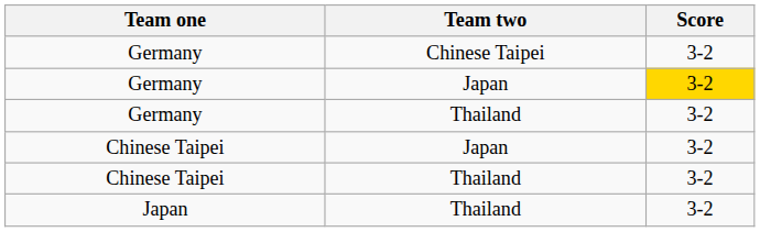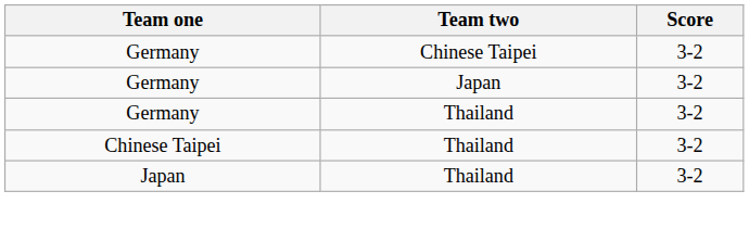Germany / Japan | Score: gold background -> no background
- row: Chinese Taipei | Japan | 3-2
